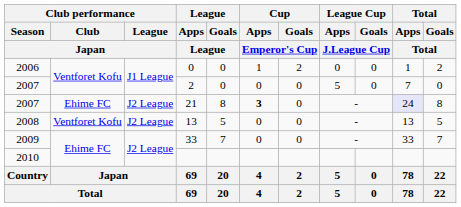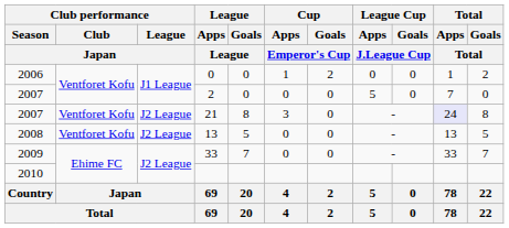21 | Club performance / Club / Japan: Ehime FC -> Ventforet Kofu
21 | Cup / Apps / Emperor's Cup: bold -> normal
